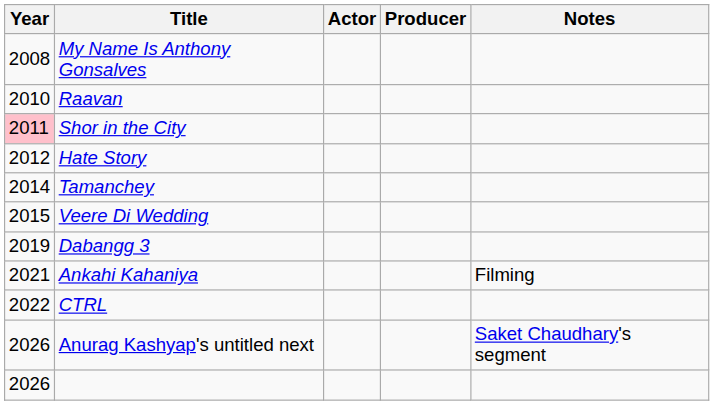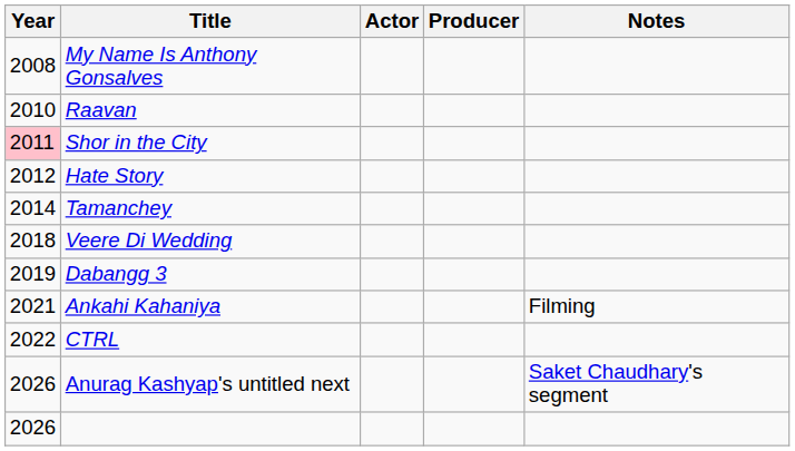Veere Di Wedding | Year: 2015 -> 2018
